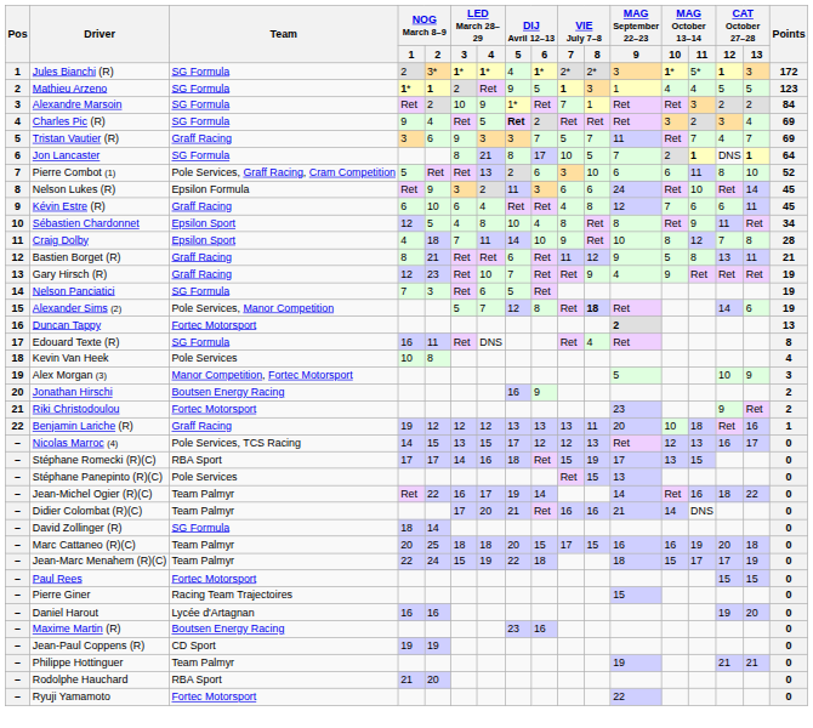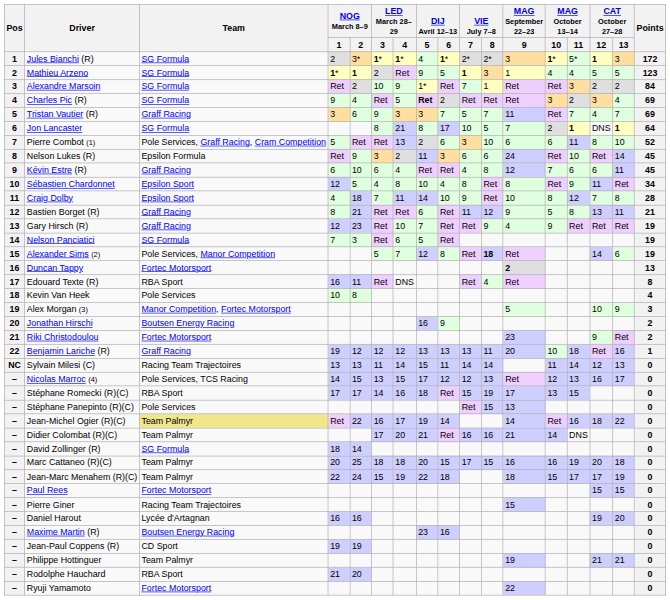Edouard Texte (R) | Team: SG Formula -> RBA Sport
+ row: NC | Sylvain Milesi (C) | Racing Team Trajectoires | 13 | 13 | 11 | 14 | 15 | 11 | 14 | 14 | 11 | 14 | 12 | 13 | 0
Jean-Michel Ogier (R)(C) | Team: no background -> khaki background
